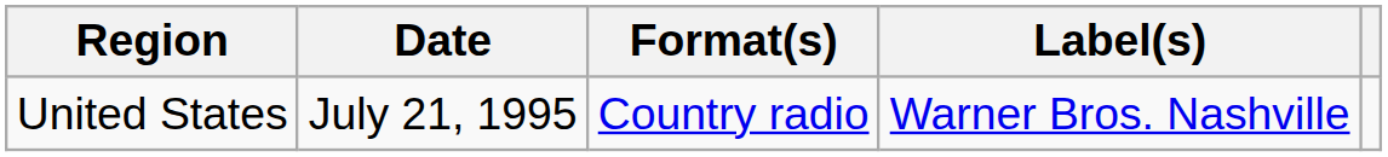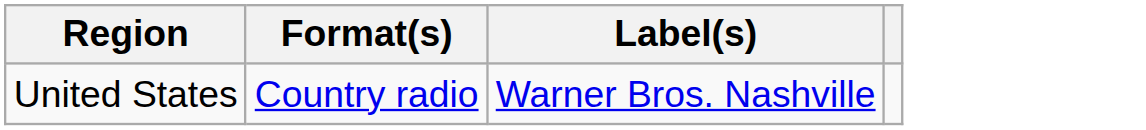- column: Date | July 21, 1995
